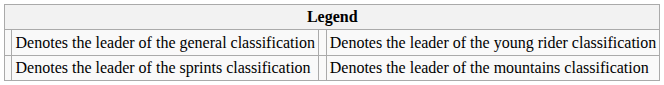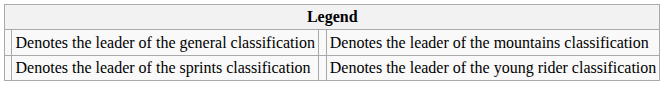Denotes the leader of the general classification | column 4: Denotes the leader of the young rider classification -> Denotes the leader of the mountains classification
Denotes the leader of the sprints classification | column 4: Denotes the leader of the mountains classification -> Denotes the leader of the young rider classification
